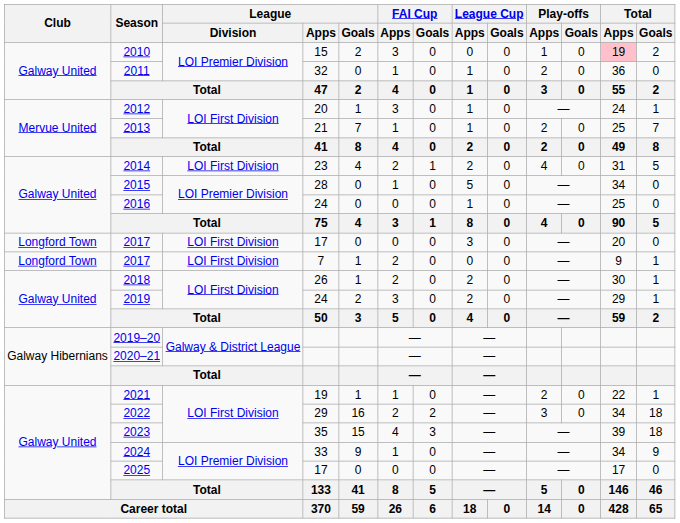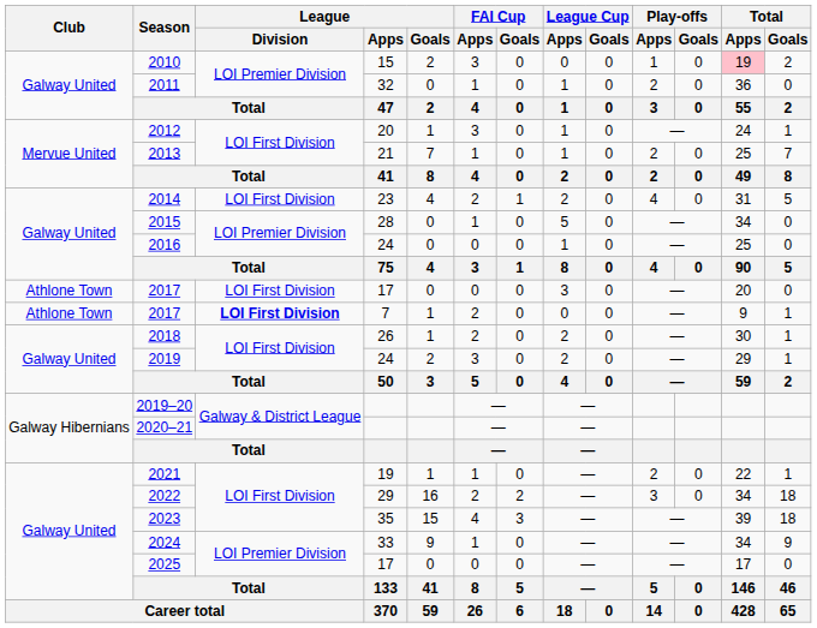2017 / 17 | Club: Longford Town -> Athlone Town
2017 / 7 | Club: Longford Town -> Athlone Town
2017 / 7 | League / Division: normal -> bold
